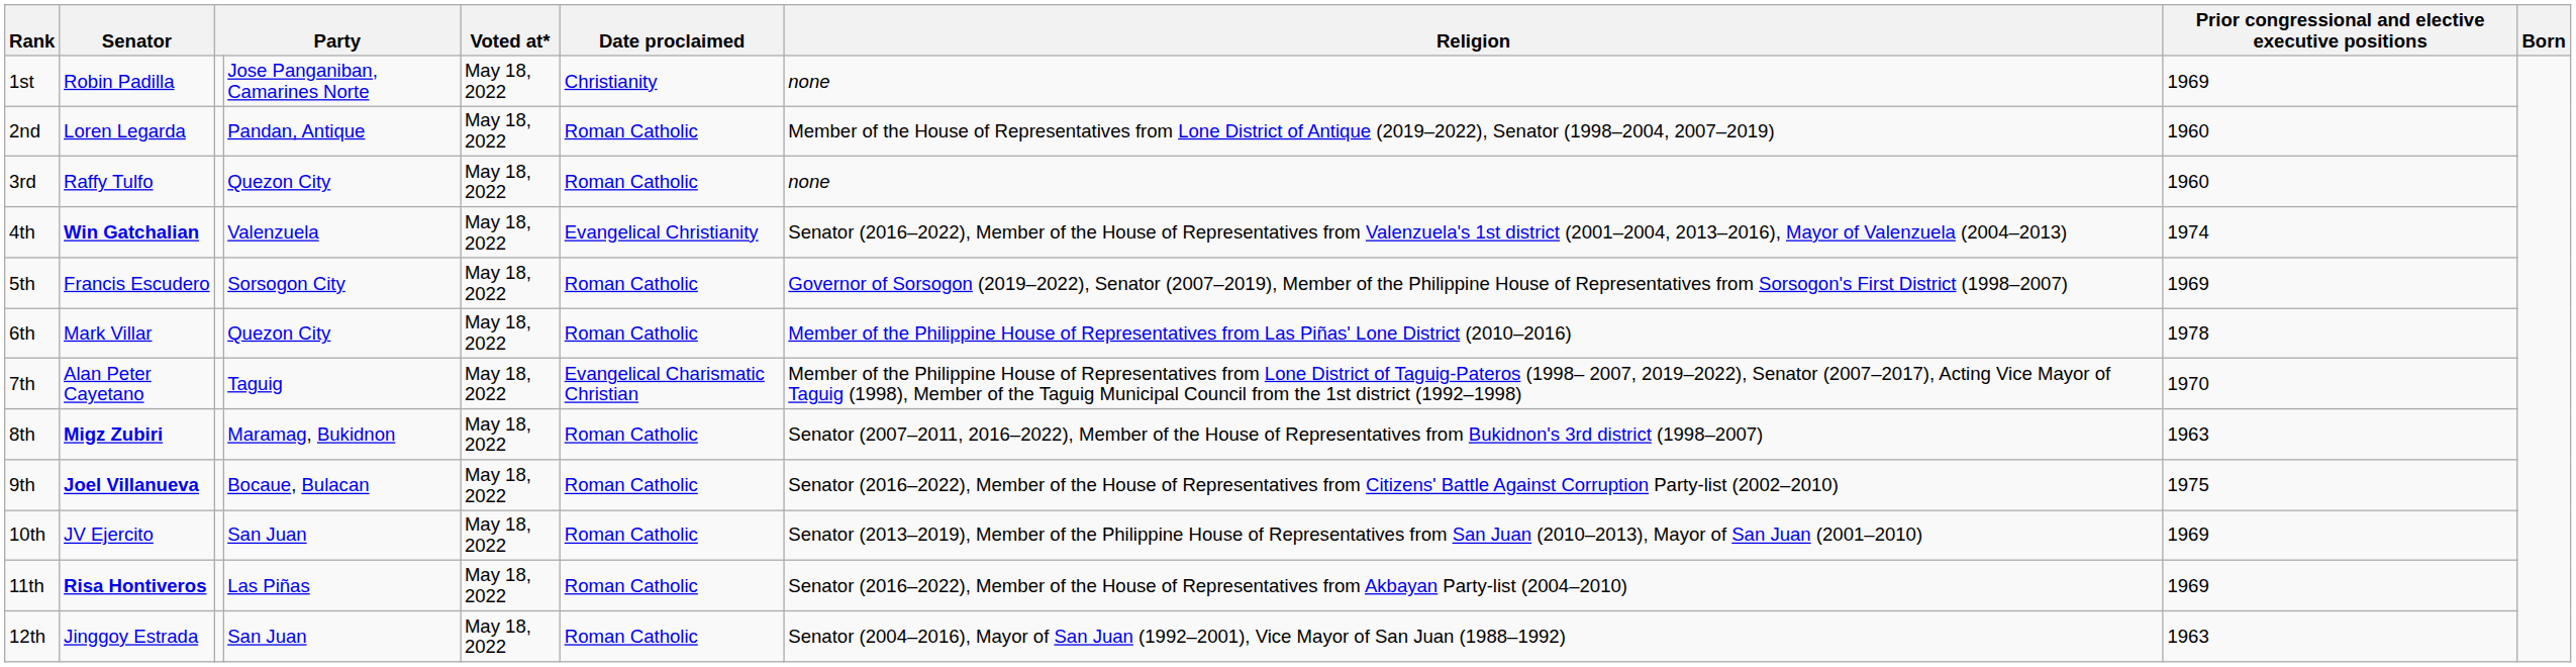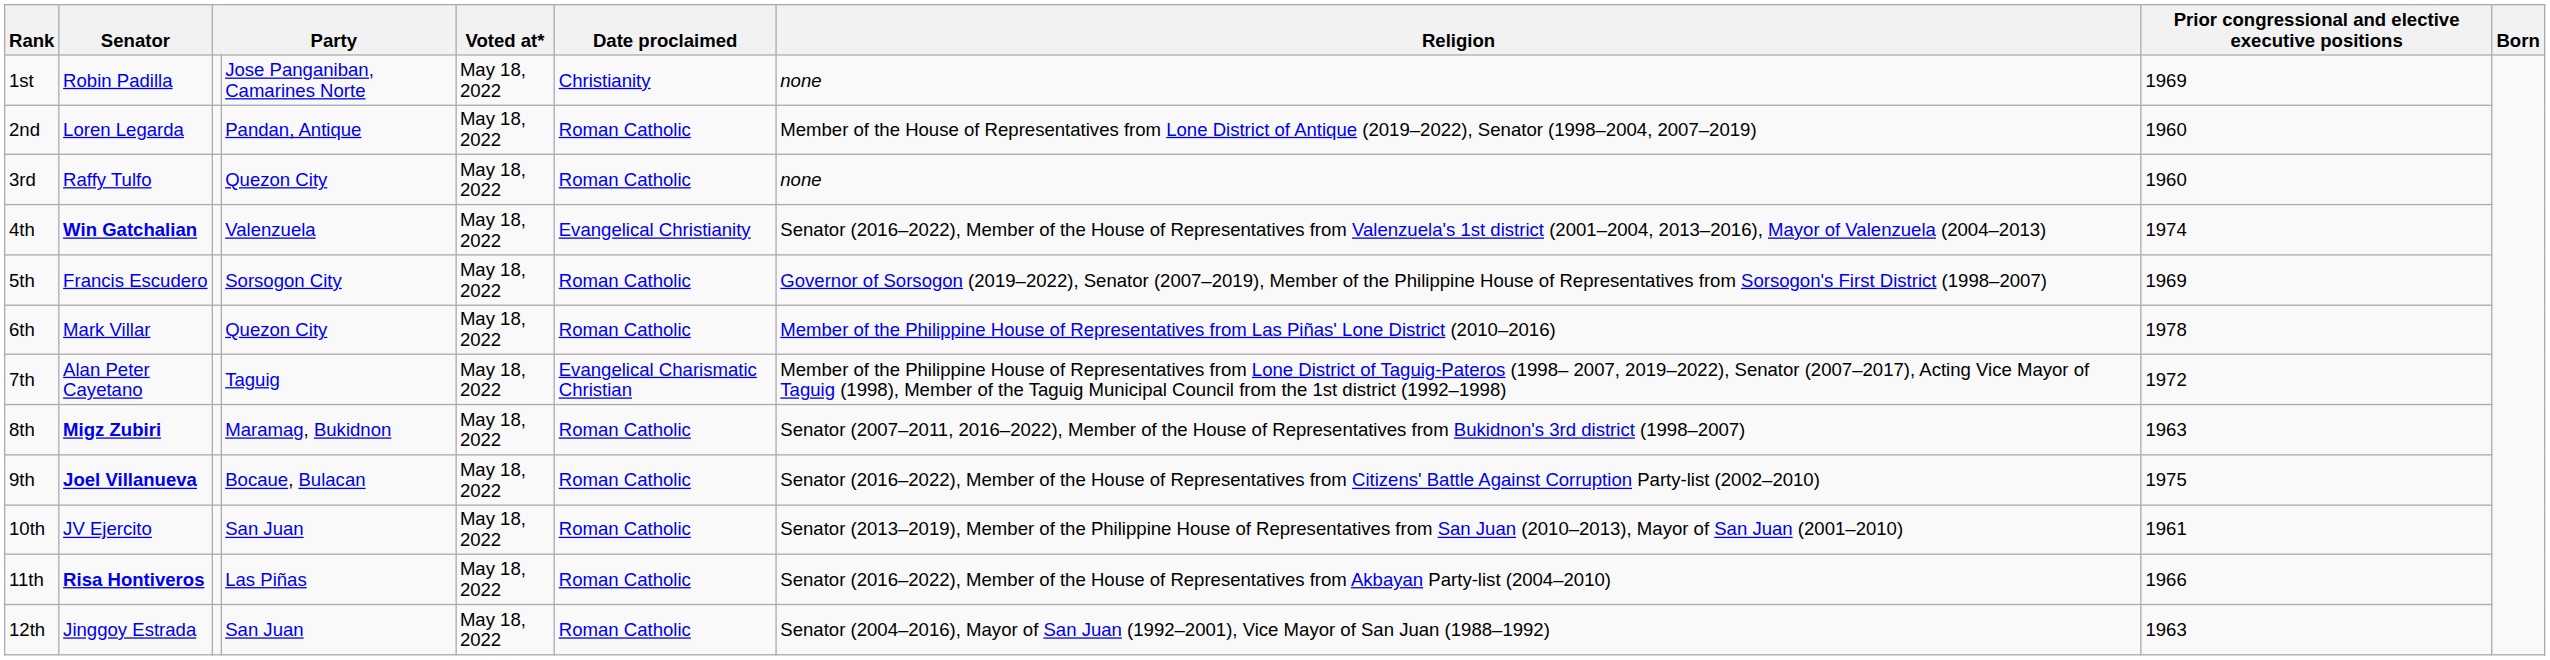7th | Prior congressional and elective executive positions: 1970 -> 1972
10th | Prior congressional and elective executive positions: 1969 -> 1961
11th | Prior congressional and elective executive positions: 1969 -> 1966
